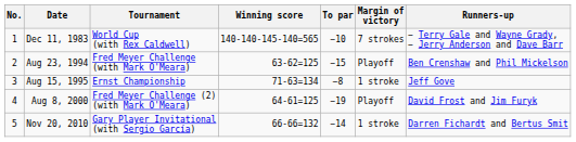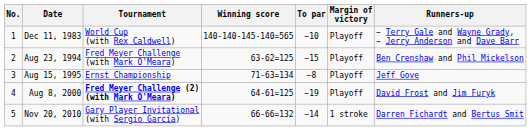Dec 11, 1983 | Margin of victory: 7 strokes -> Playoff
Aug 15, 1995 | Margin of victory: 1 stroke -> Playoff
Aug 8, 2000 | Tournament: normal -> bold
